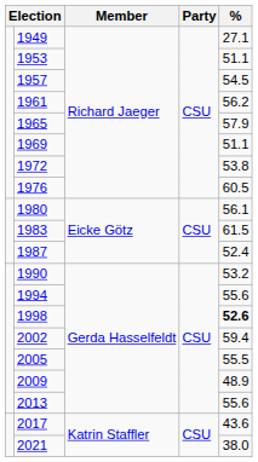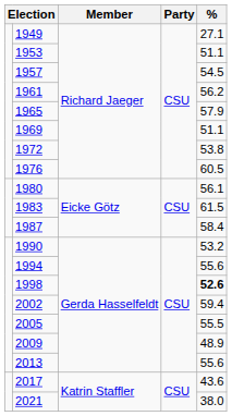1987 | %: 52.4 -> 58.4
